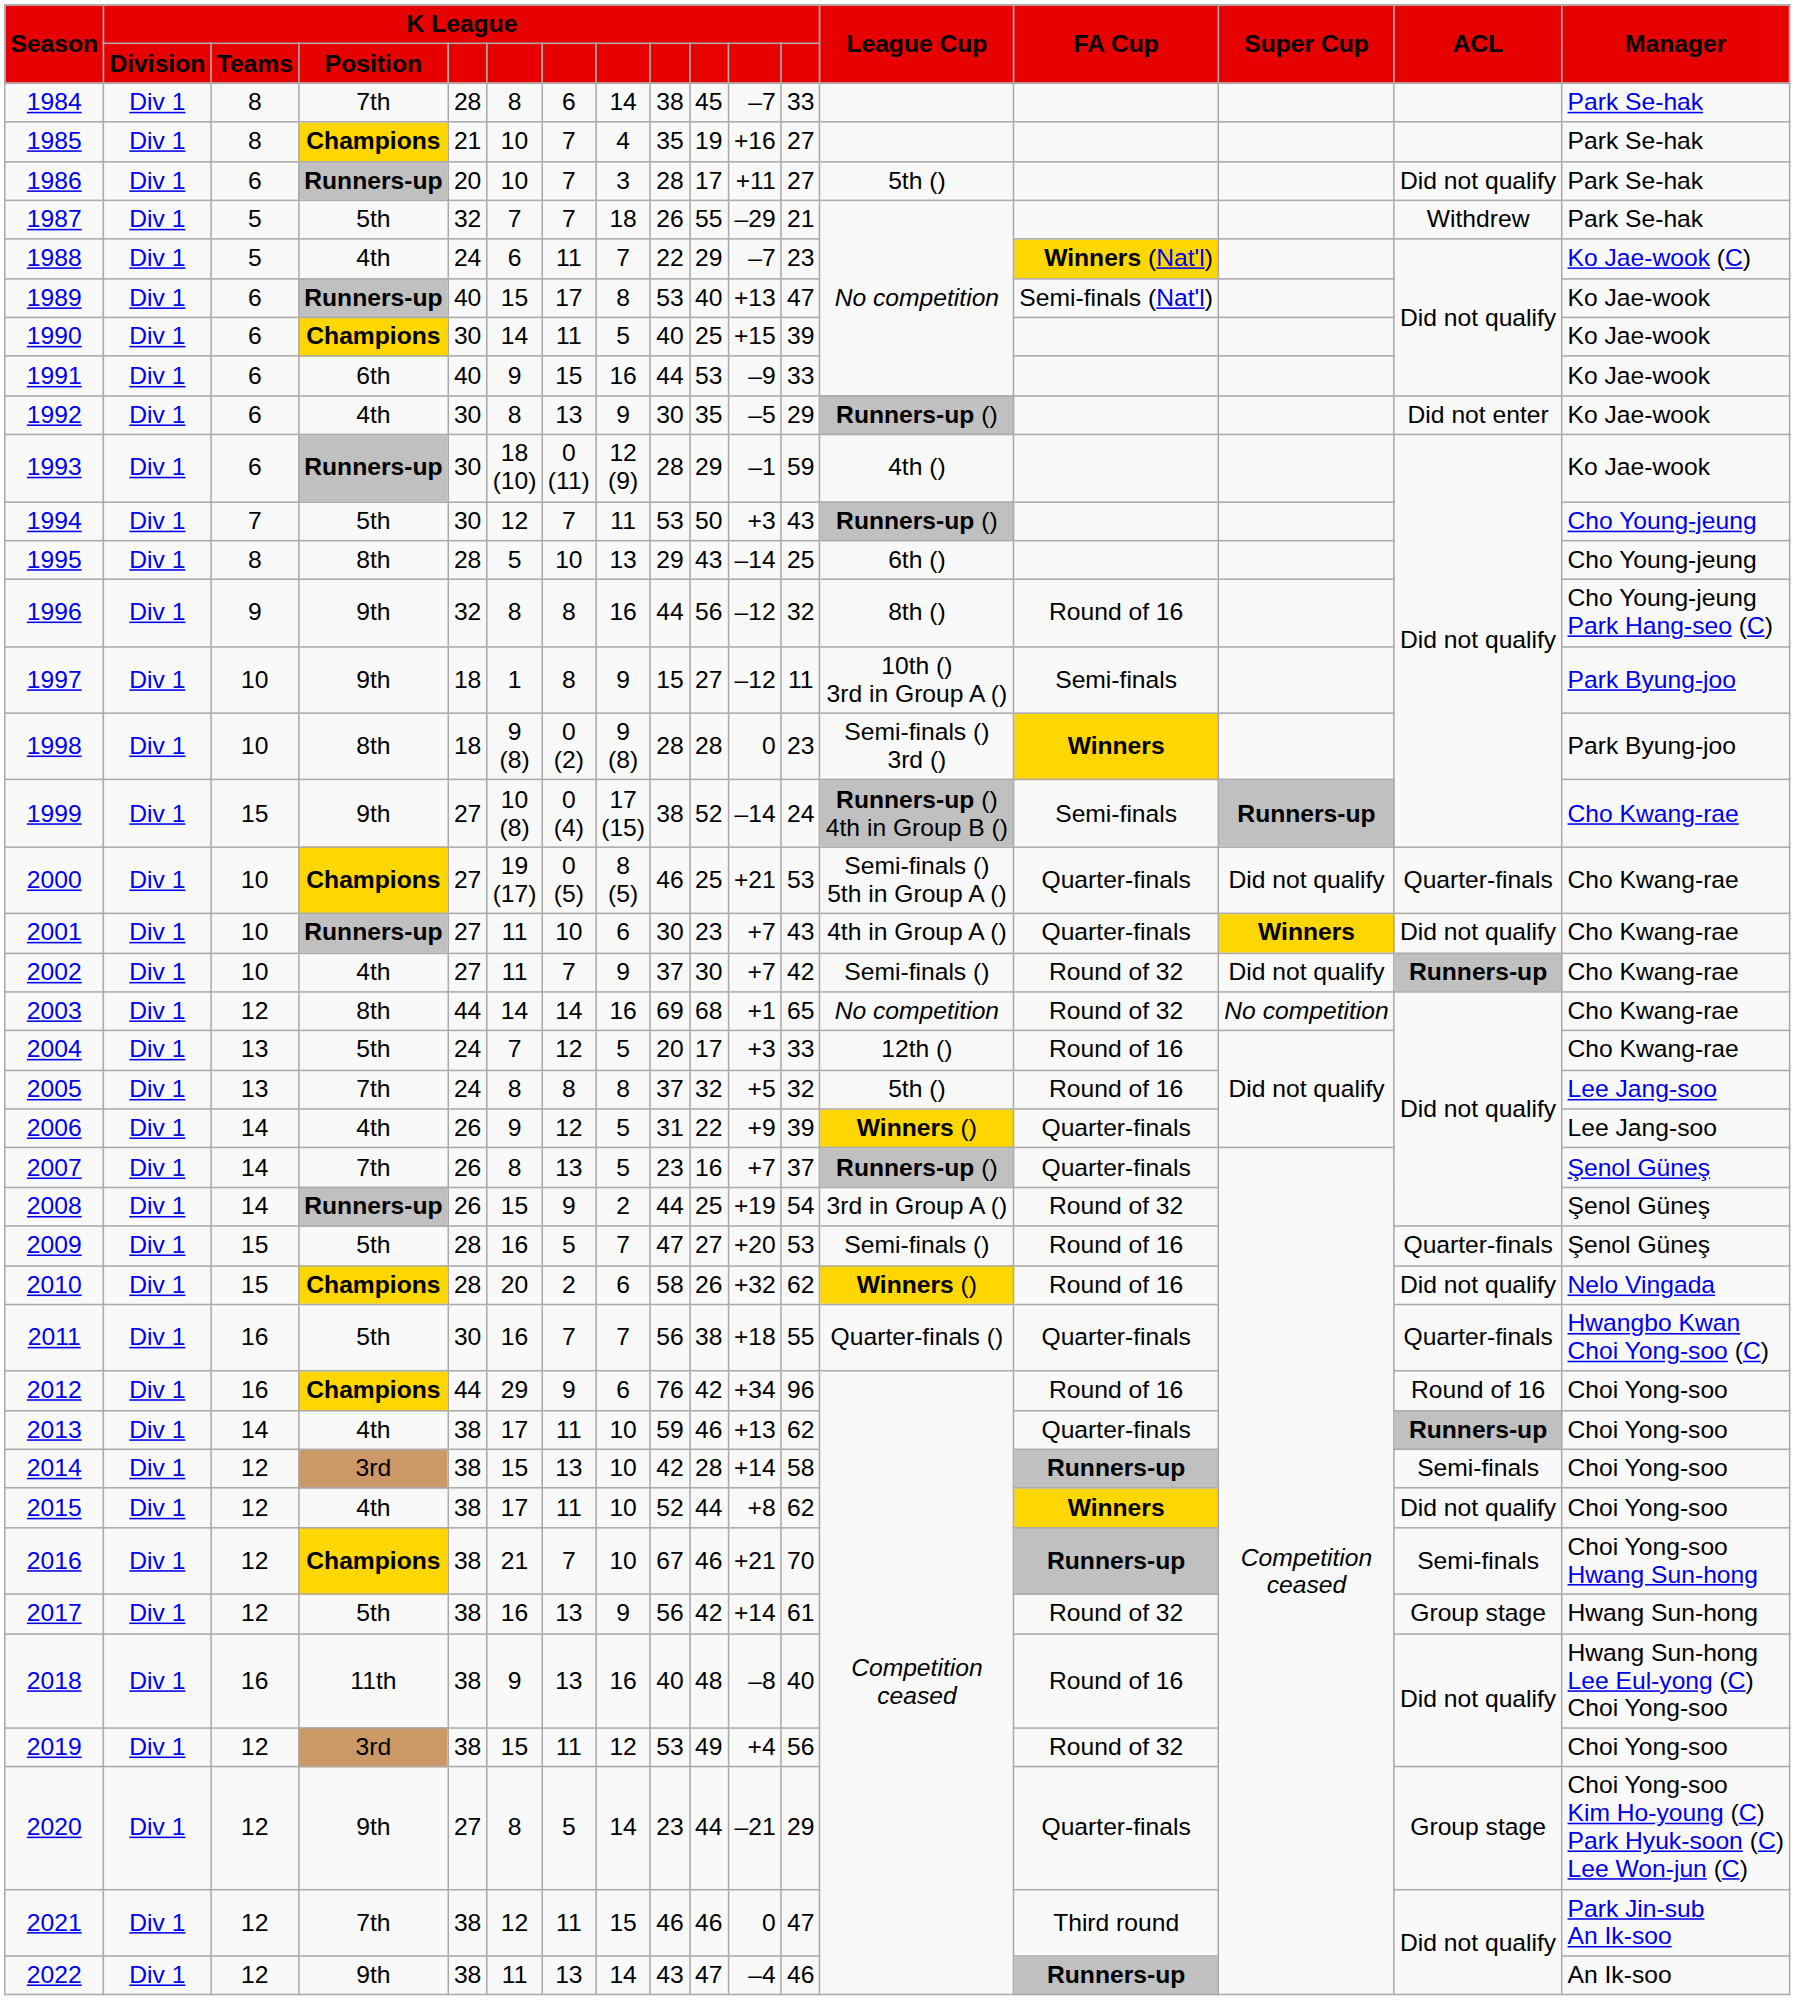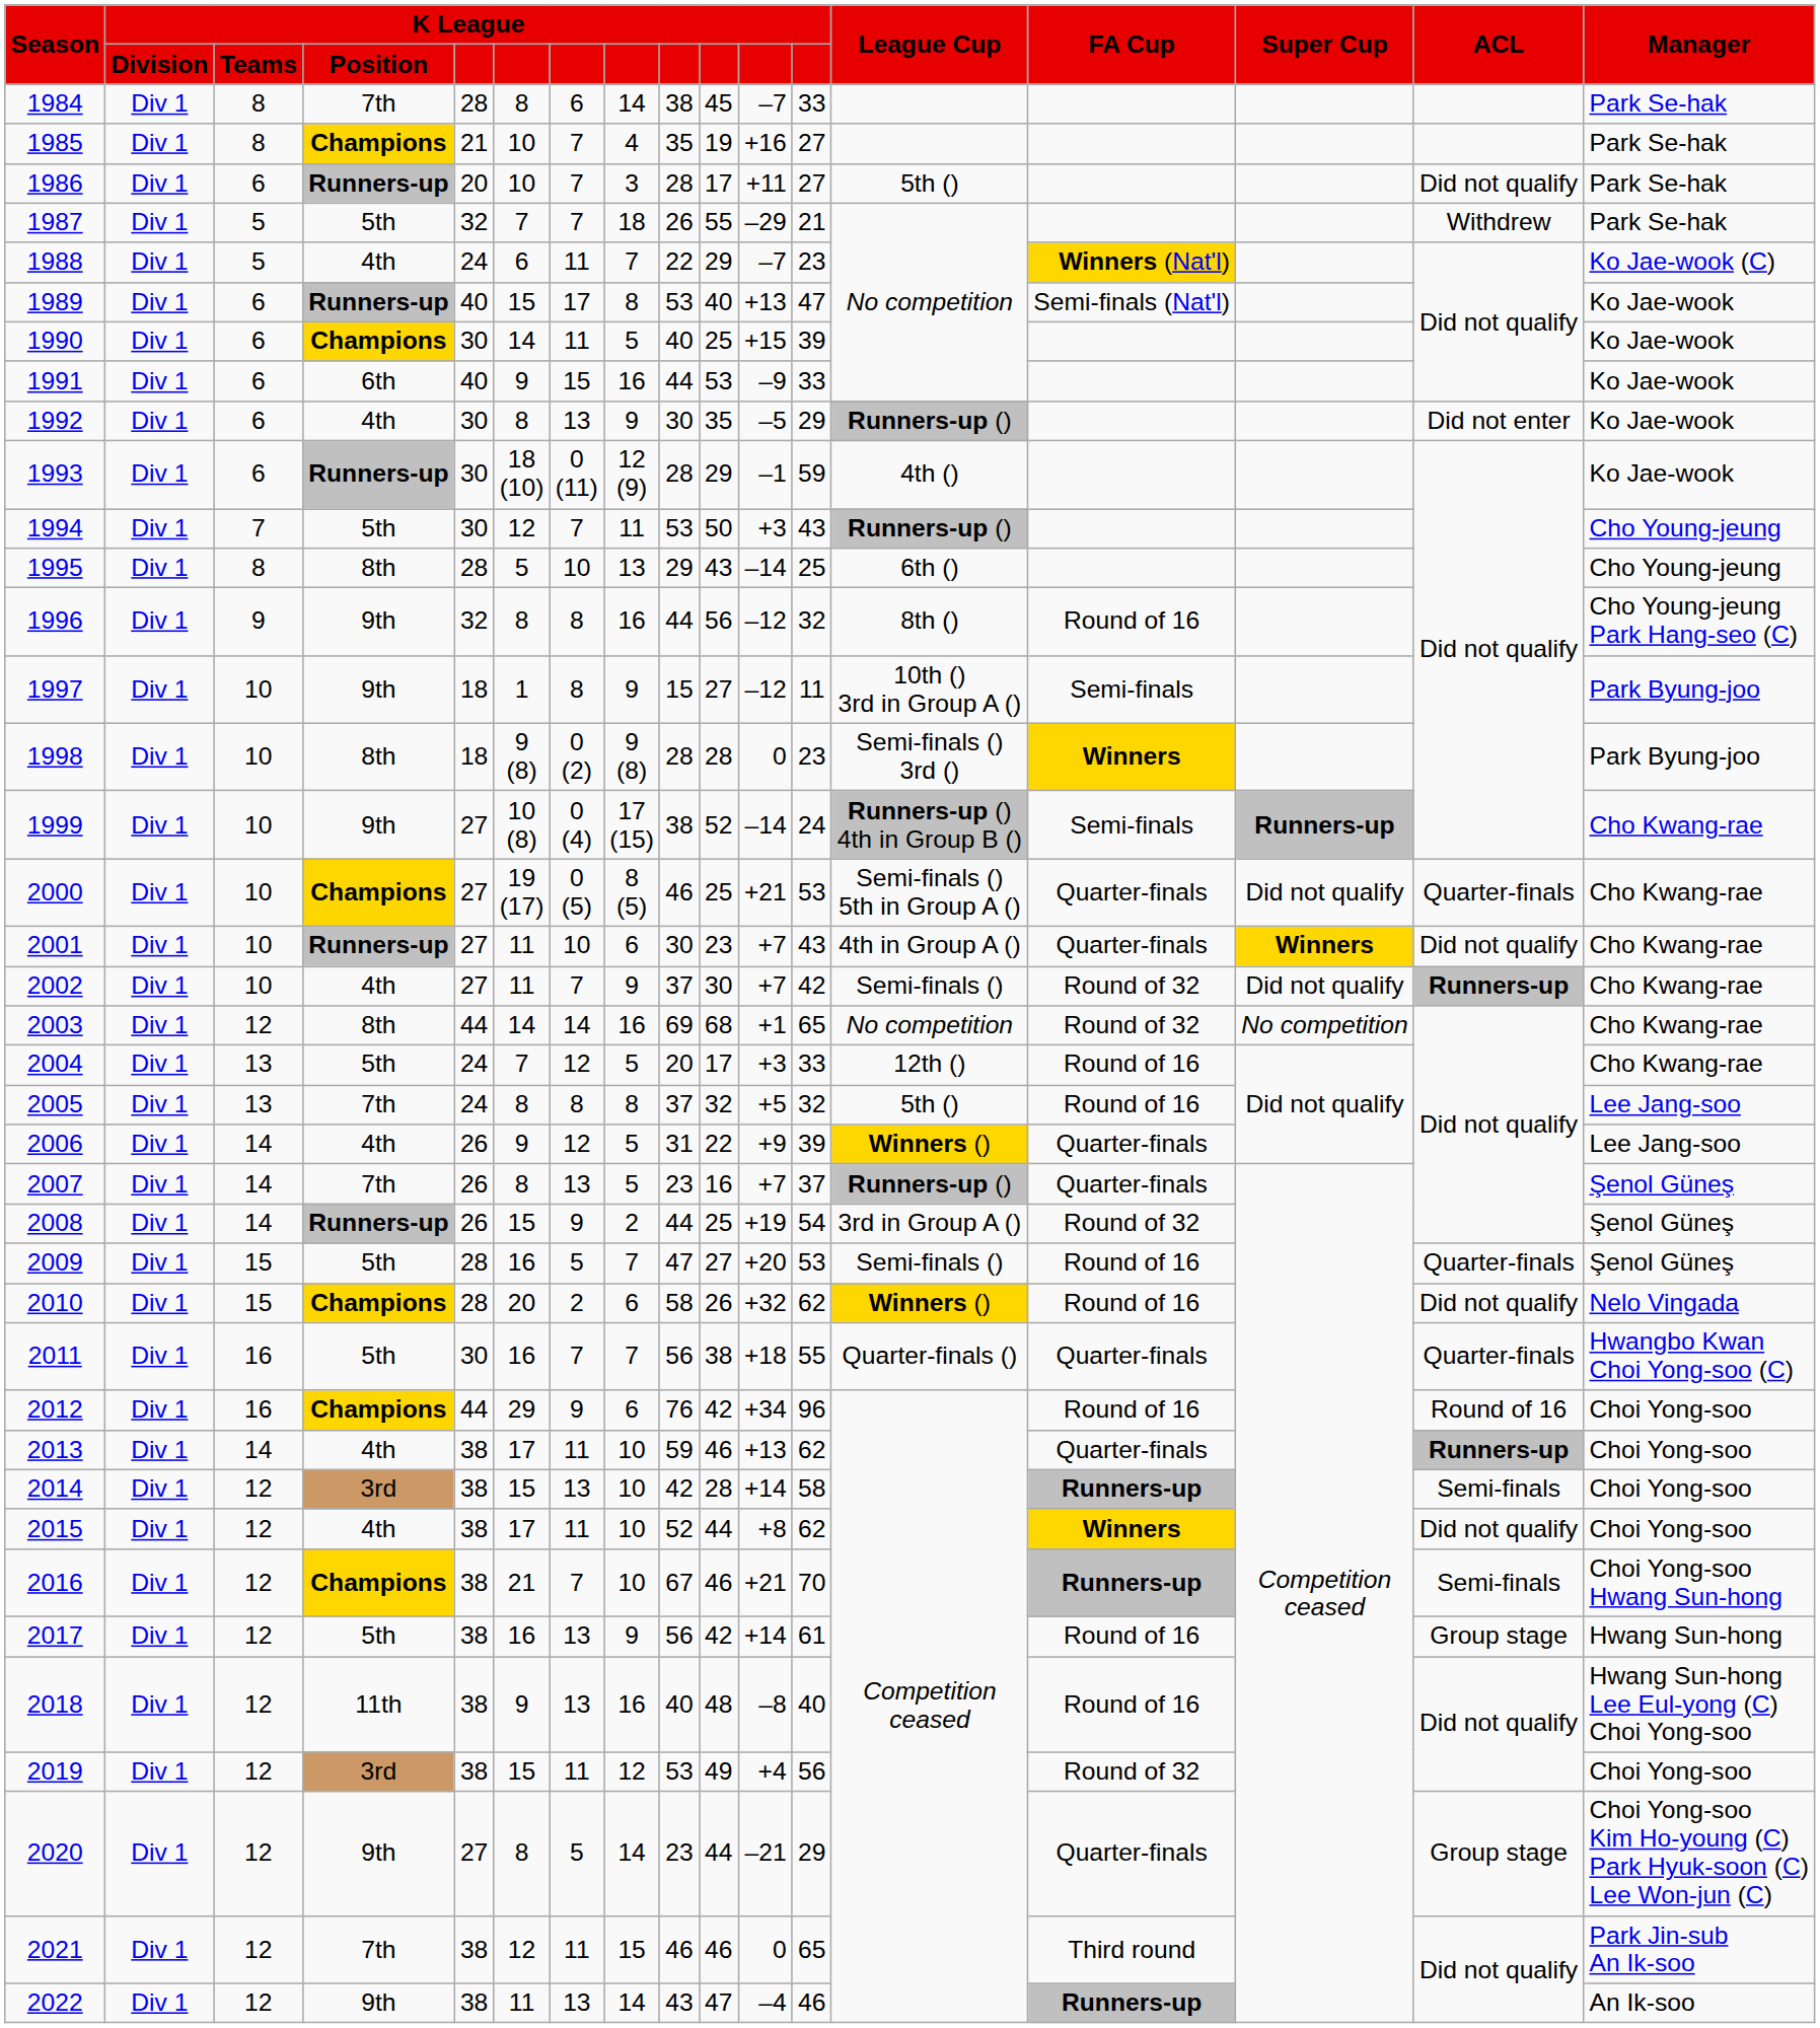1999 | K League / Teams: 15 -> 10
2017 | FA Cup: Round of 32 -> Round of 16
2018 | K League / Teams: 16 -> 12
2021 | column 12: 47 -> 65
